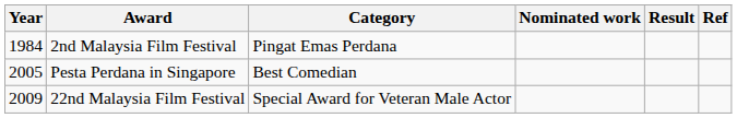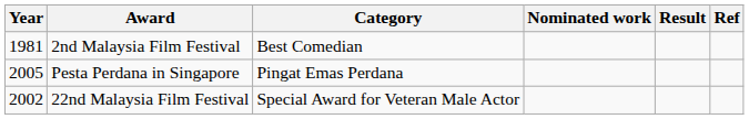2nd Malaysia Film Festival | Year: 1984 -> 1981
2nd Malaysia Film Festival | Category: Pingat Emas Perdana -> Best Comedian
Pesta Perdana in Singapore | Category: Best Comedian -> Pingat Emas Perdana
22nd Malaysia Film Festival | Year: 2009 -> 2002
